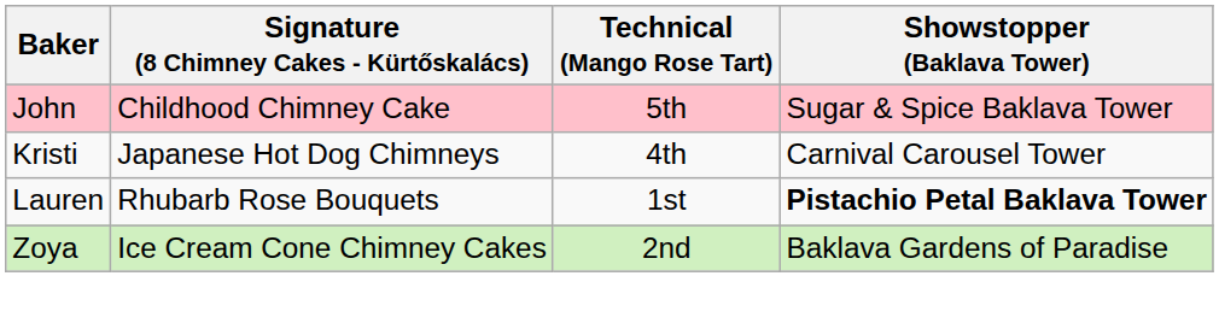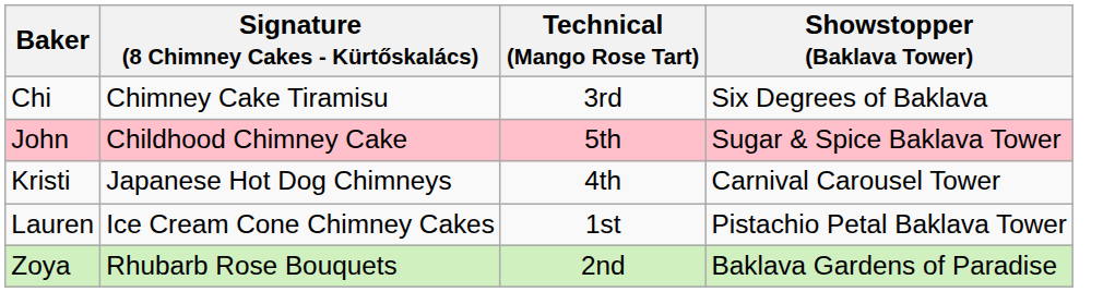+ row: Chi | Chimney Cake Tiramisu | 3rd | Six Degrees of Baklava
Lauren | Signature (8 Chimney Cakes - Kürtőskalács): Rhubarb Rose Bouquets -> Ice Cream Cone Chimney Cakes
Lauren | Showstopper (Baklava Tower): bold -> normal
Zoya | Signature (8 Chimney Cakes - Kürtőskalács): Ice Cream Cone Chimney Cakes -> Rhubarb Rose Bouquets
